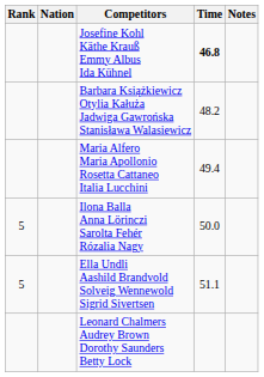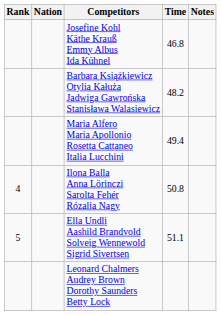Josefine Kohl Käthe Krauß Emmy Albus Ida Kühnel | Time: bold -> normal
Ilona Balla Anna Lörinczi Sarolta Fehér Rózalia Nagy | Rank: 5 -> 4
Ilona Balla Anna Lörinczi Sarolta Fehér Rózalia Nagy | Time: 50.0 -> 50.8
